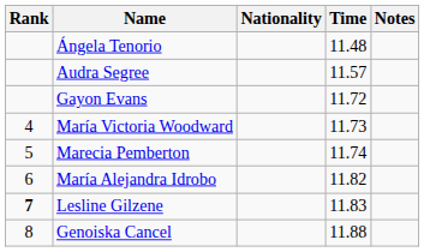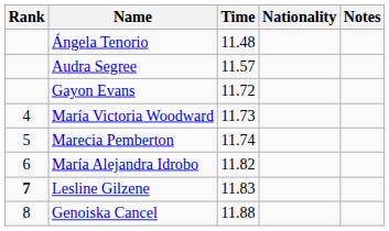columns swapped: Nationality <-> Time
